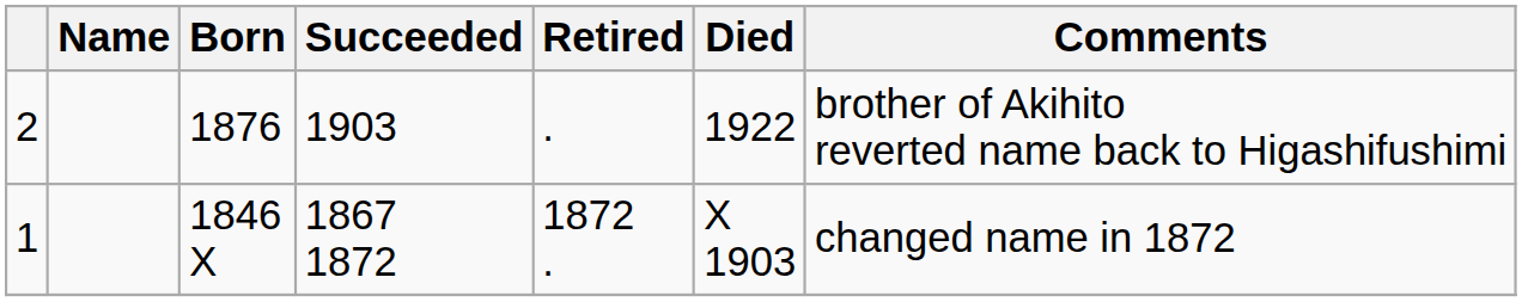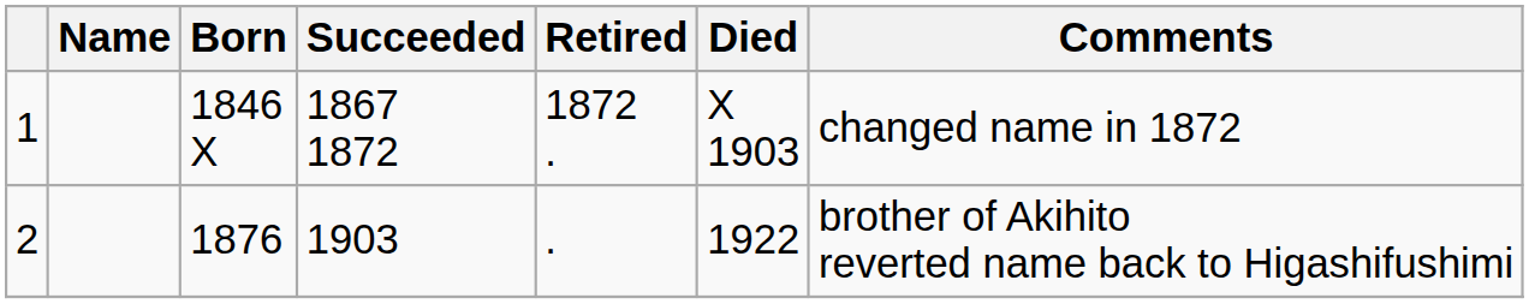rows swapped: 1 <-> 2
